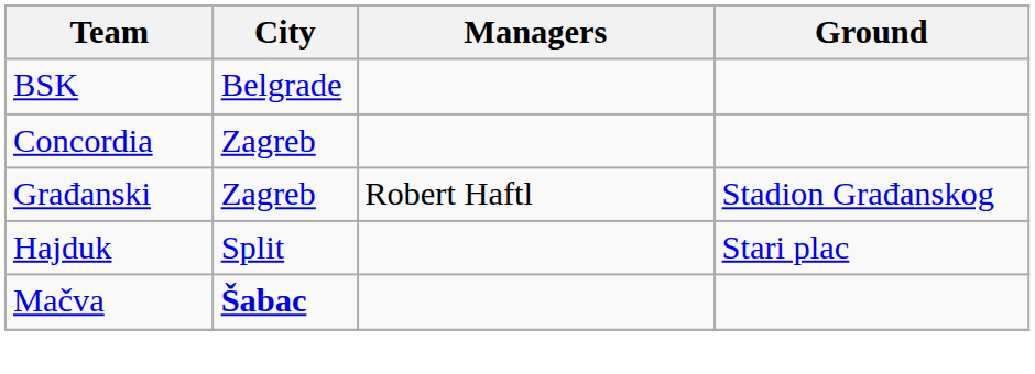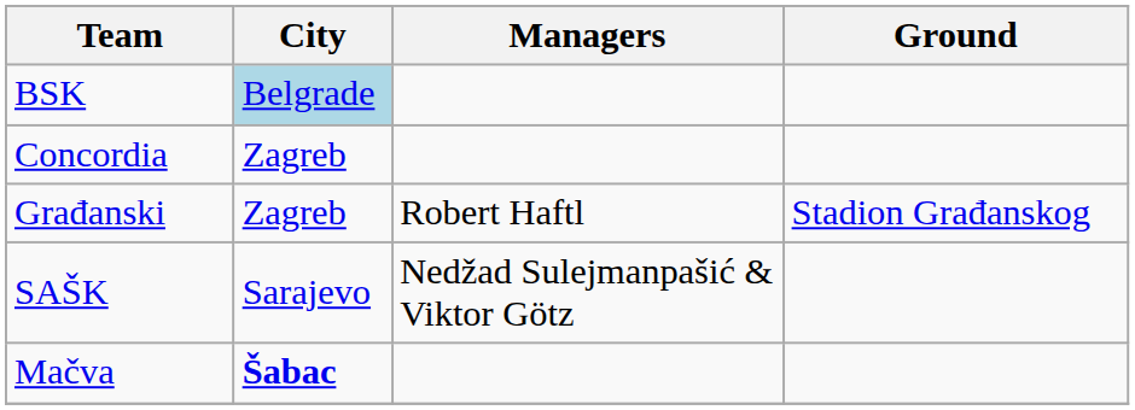BSK | City: no background -> lightblue background
- row: Hajduk | Split | Stari plac
+ row: SAŠK | Sarajevo | Nedžad Sulejmanpašić & Viktor Götz
